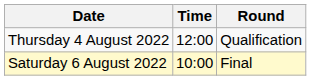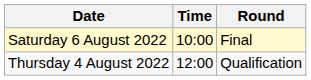rows swapped: Thursday 4 August 2022 <-> Saturday 6 August 2022
